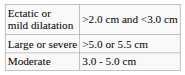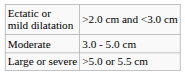rows swapped: Moderate <-> Large or severe
